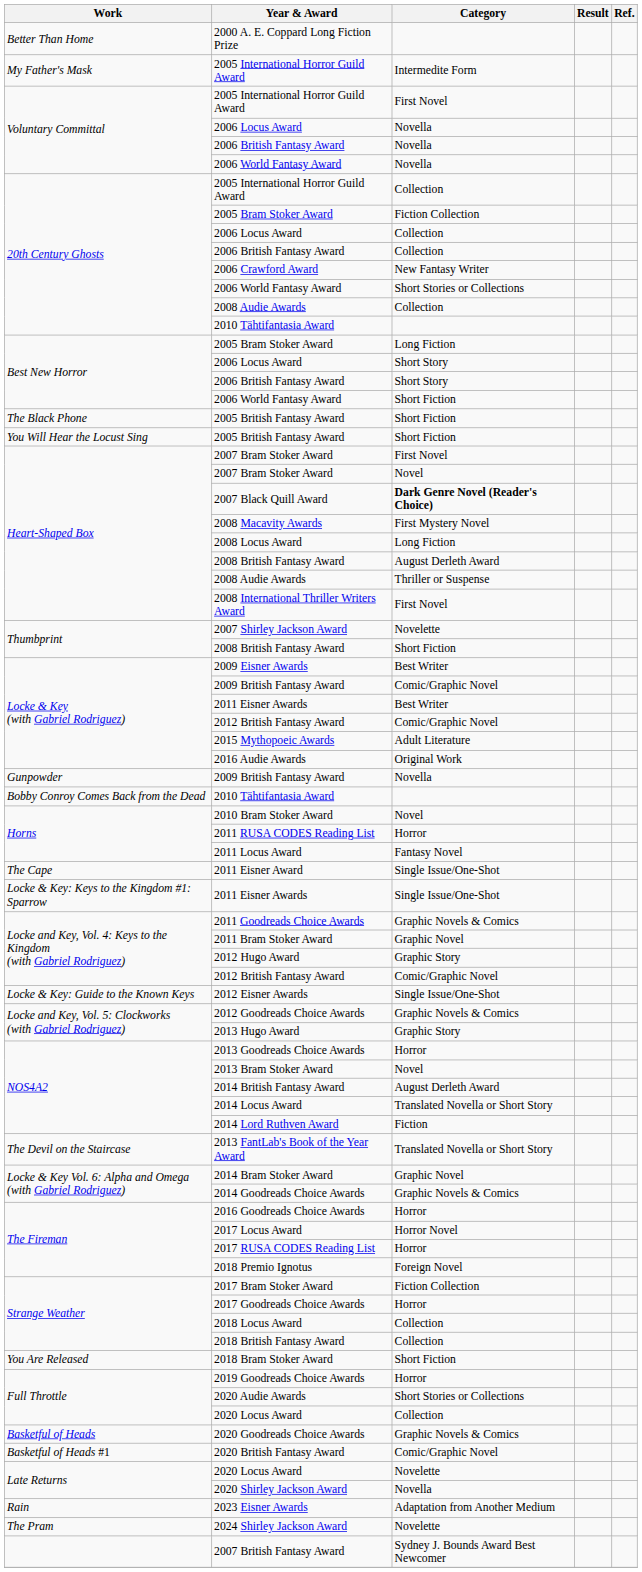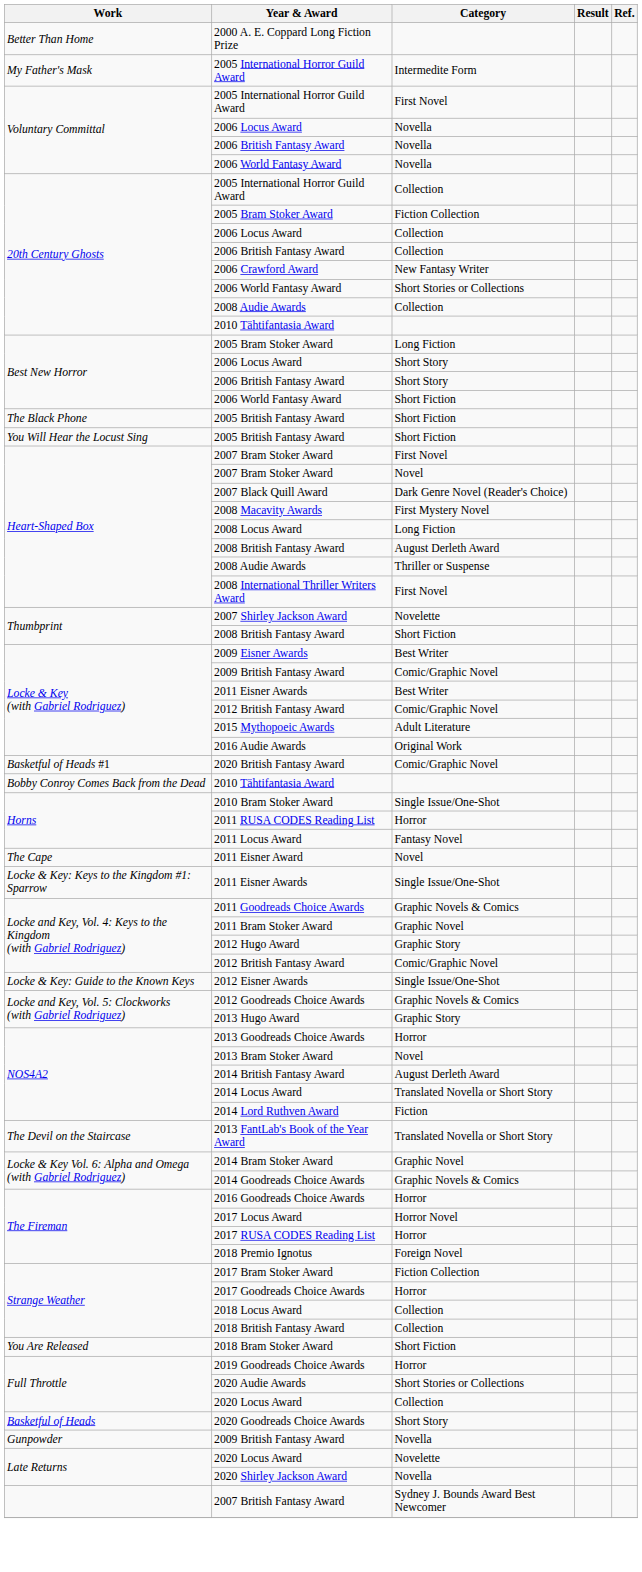2007 Black Quill Award | Category: bold -> normal
rows swapped: Gunpowder / 2009 British Fantasy Award <-> 2020 British Fantasy Award
2010 Bram Stoker Award | Category: Novel -> Single Issue/One-Shot
2011 Eisner Award | Category: Single Issue/One-Shot -> Novel
2020 Goodreads Choice Awards | Category: Graphic Novels & Comics -> Short Story
- row: Rain | 2023 Eisner Awards | Adaptation from Another Medium
- row: The Pram | 2024 Shirley Jackson Award | Novelette
